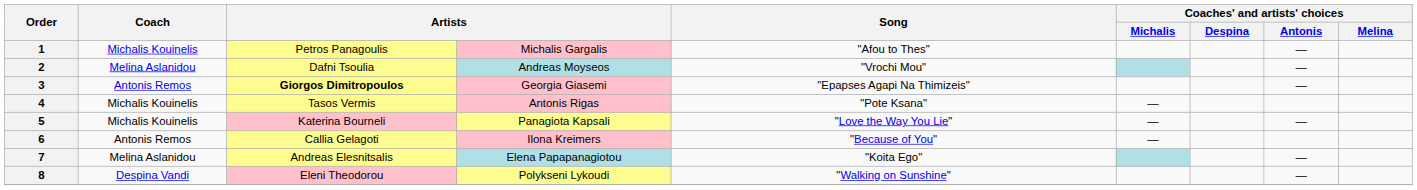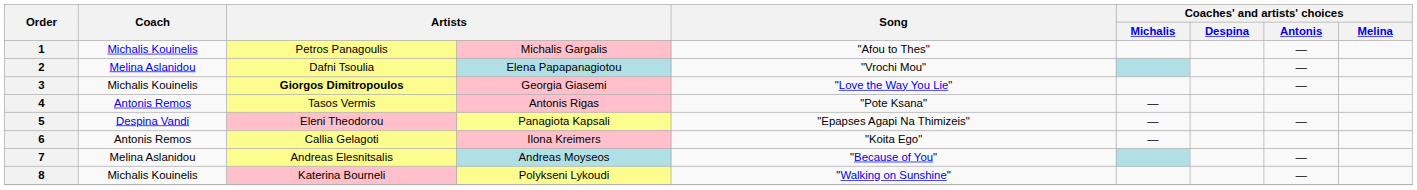2 | column 4: Andreas Moyseos -> Elena Papapanagiotou
3 | Coach: Antonis Remos -> Michalis Kouinelis
3 | Song: "Epapses Agapi Na Thimizeis" -> "Love the Way You Lie"
4 | Coach: Michalis Kouinelis -> Antonis Remos
5 | Coach: Michalis Kouinelis -> Despina Vandi
5 | column 3: Katerina Bourneli -> Eleni Theodorou
5 | Song: "Love the Way You Lie" -> "Epapses Agapi Na Thimizeis"
6 | Song: "Because of You" -> "Koita Ego"
7 | column 4: Elena Papapanagiotou -> Andreas Moyseos
7 | Song: "Koita Ego" -> "Because of You"
8 | Coach: Despina Vandi -> Michalis Kouinelis
8 | column 3: Eleni Theodorou -> Katerina Bourneli
